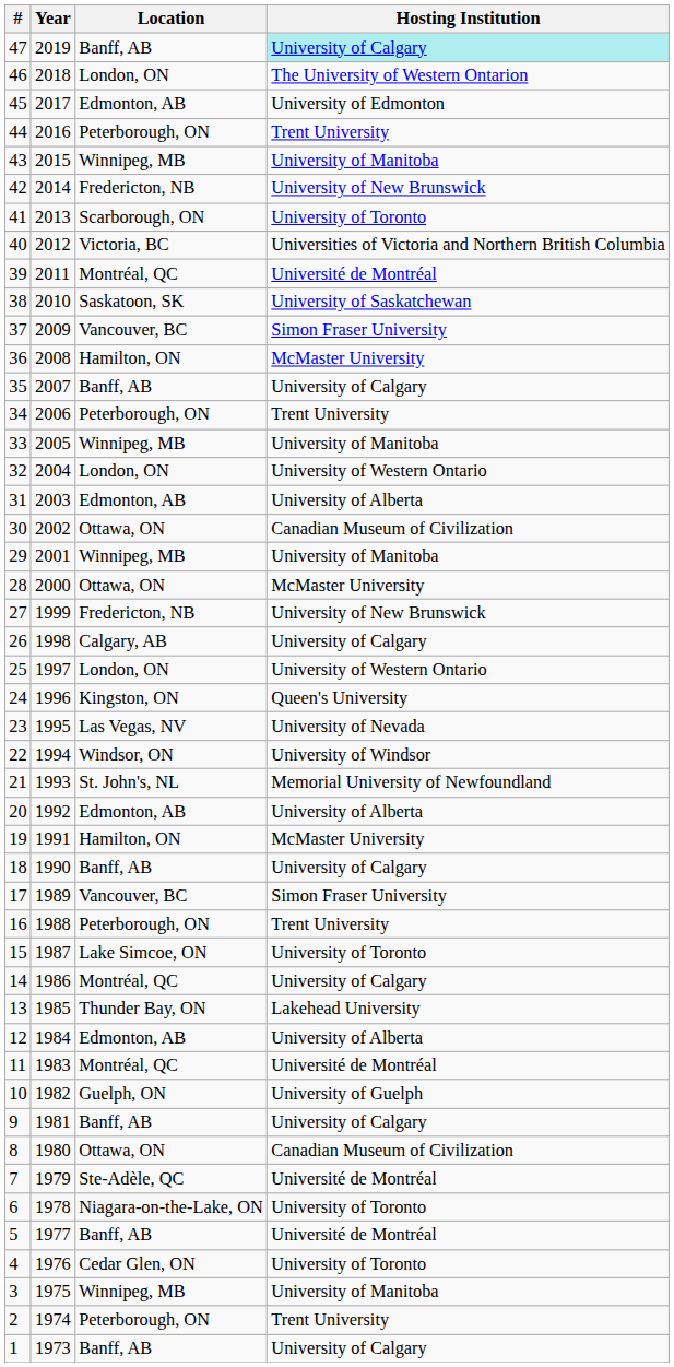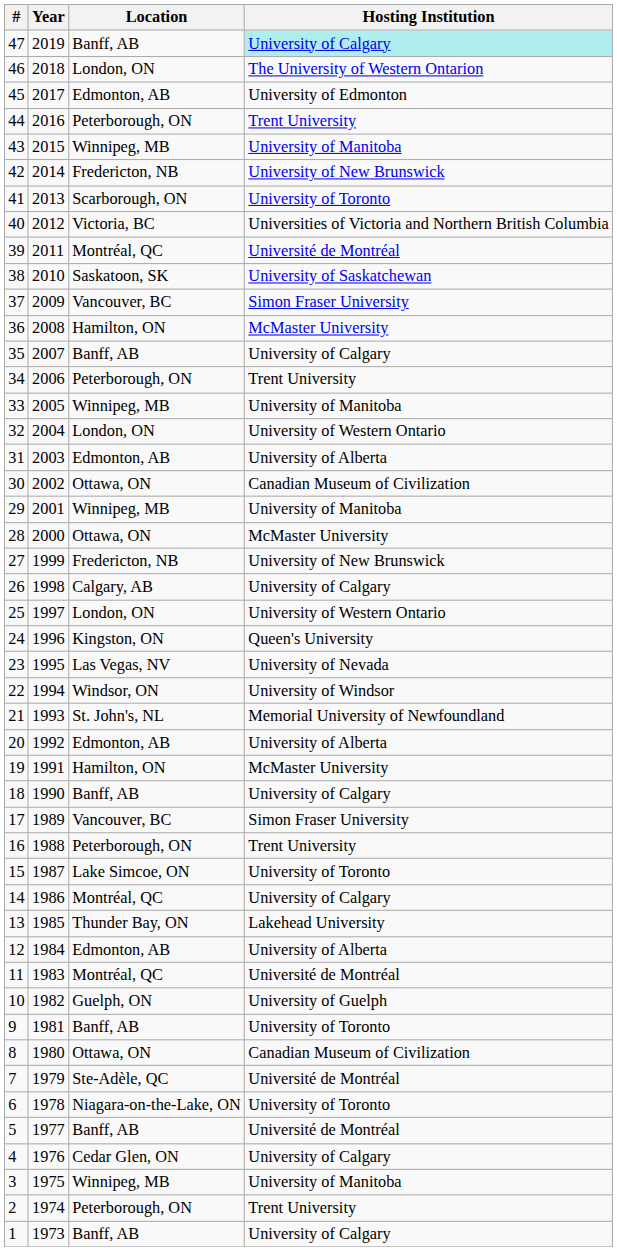9 | Hosting Institution: University of Calgary -> University of Toronto
4 | Hosting Institution: University of Toronto -> University of Calgary
